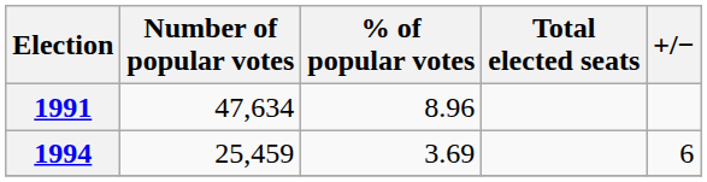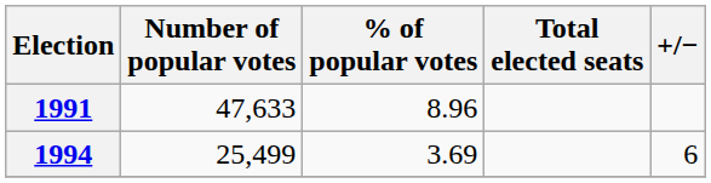1991 | Number of popular votes: 47,634 -> 47,633
1994 | Number of popular votes: 25,459 -> 25,499
